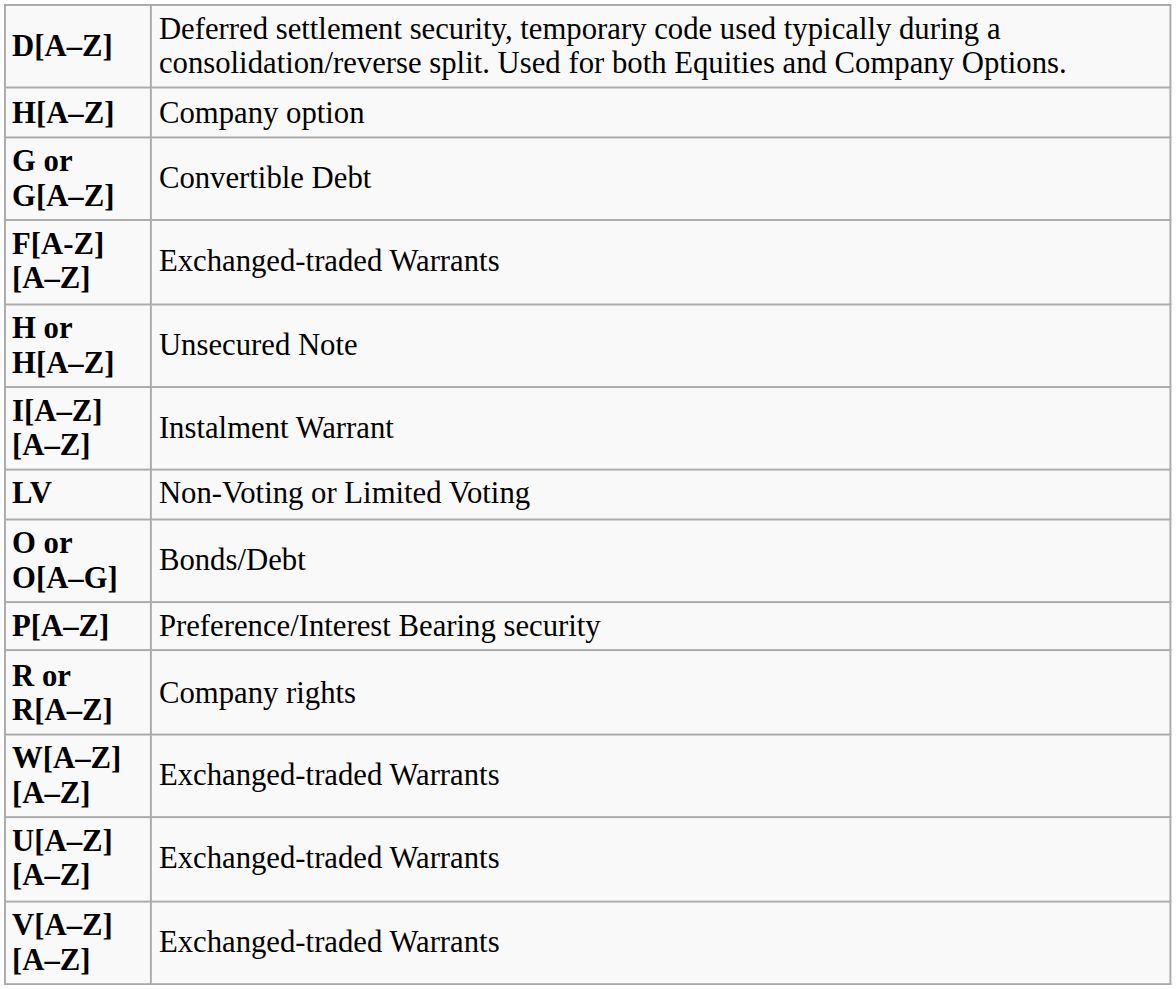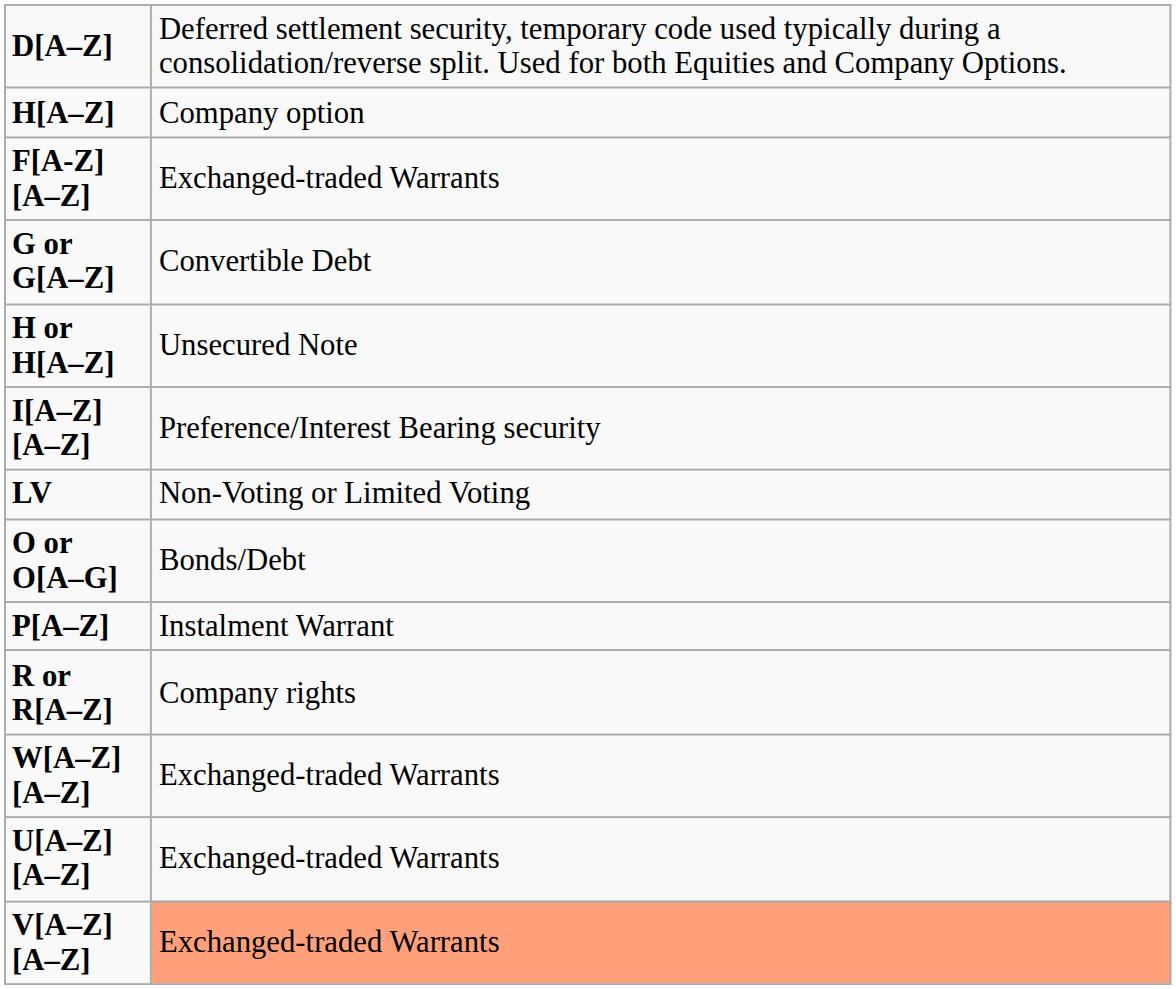rows swapped: F[A-Z][A–Z] <-> G or G[A–Z]
I[A–Z][A–Z] | column 2: Instalment Warrant -> Preference/Interest Bearing security
P[A–Z] | column 2: Preference/Interest Bearing security -> Instalment Warrant
V[A–Z][A–Z] | column 2: no background -> lightsalmon background
